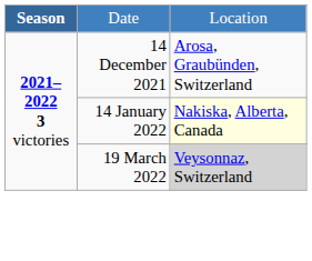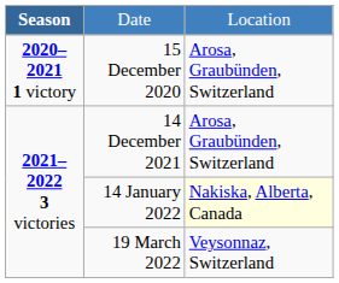+ row: 2020–2021 1 victory | 15 December 2020 | Arosa, Graubünden, Switzerland
19 March 2022 | column 3: lightgrey background -> no background
